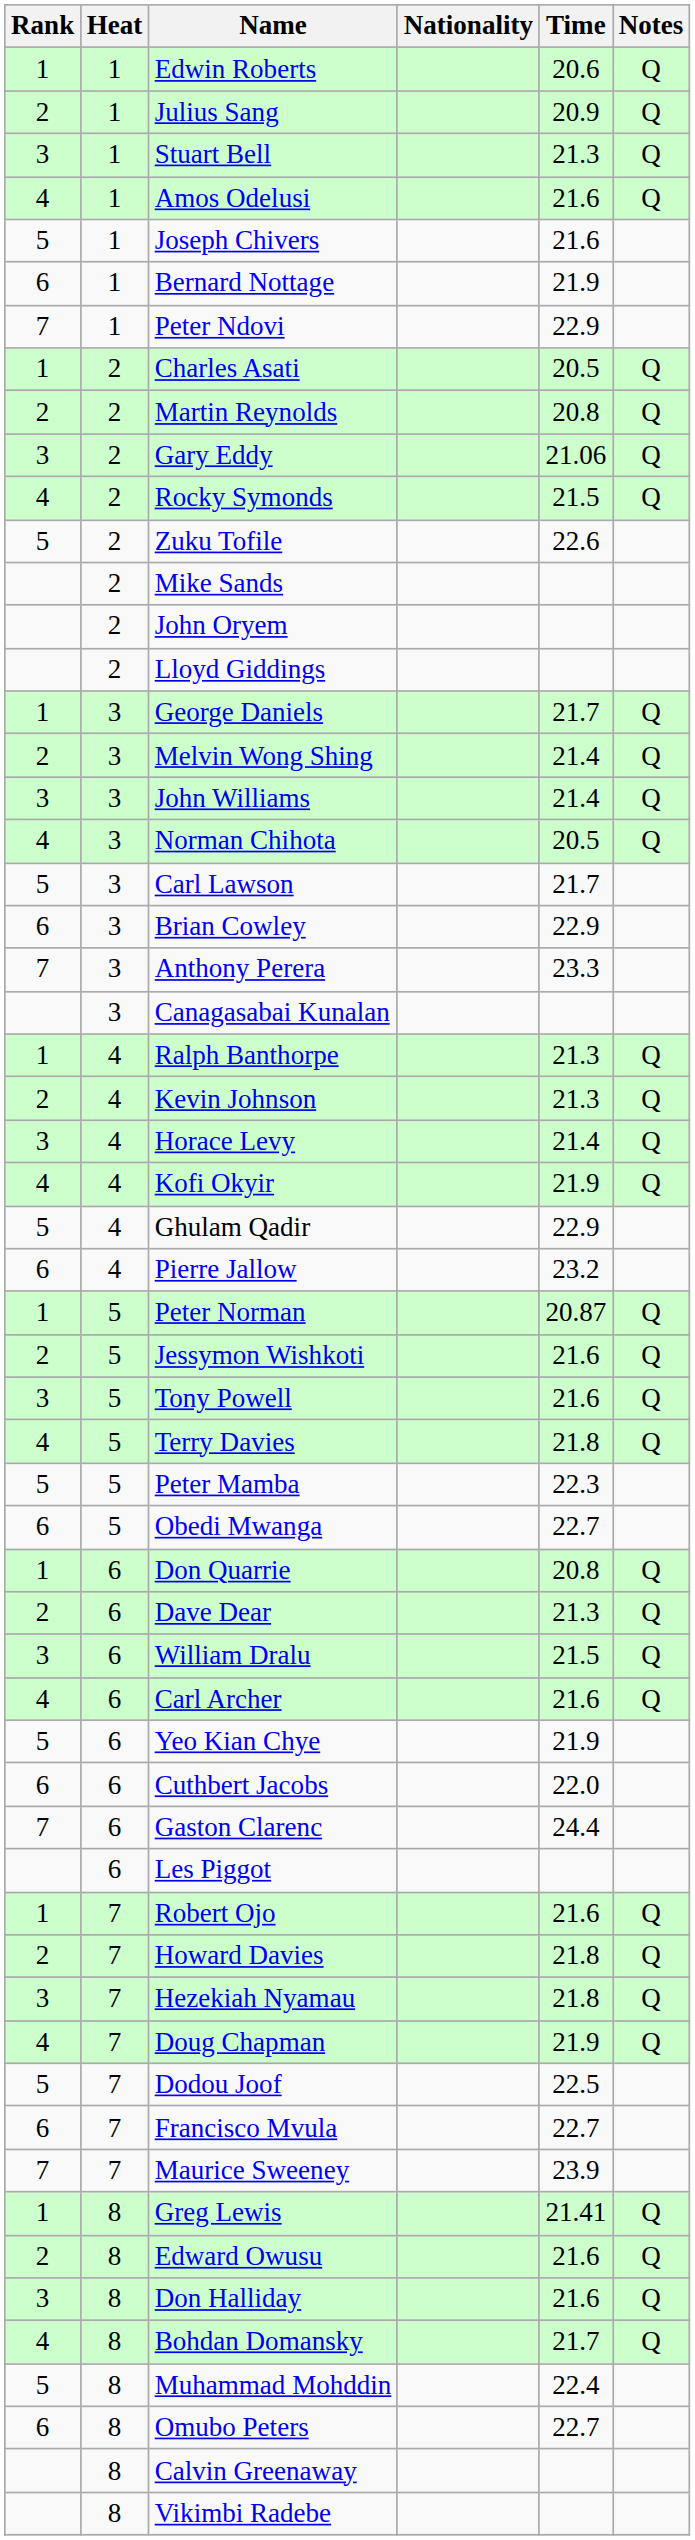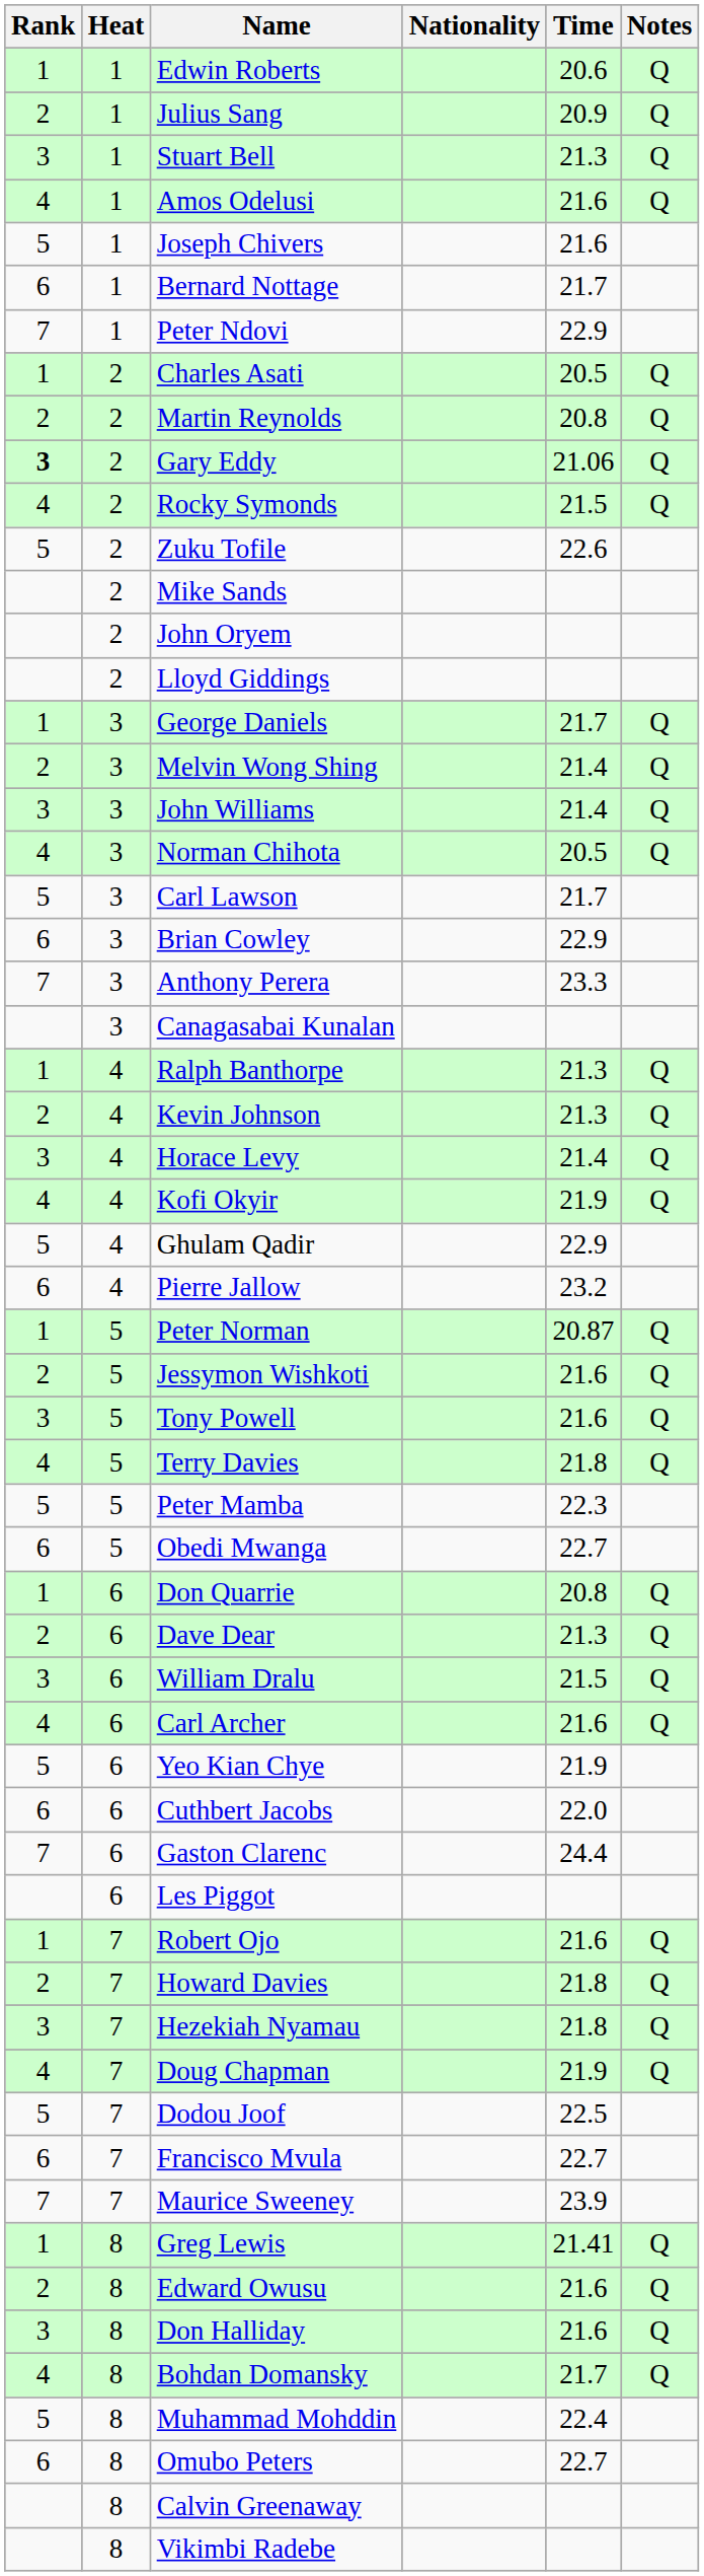Bernard Nottage | Time: 21.9 -> 21.7
Gary Eddy | Rank: normal -> bold
